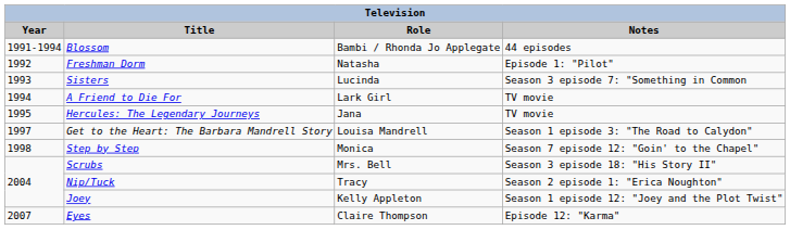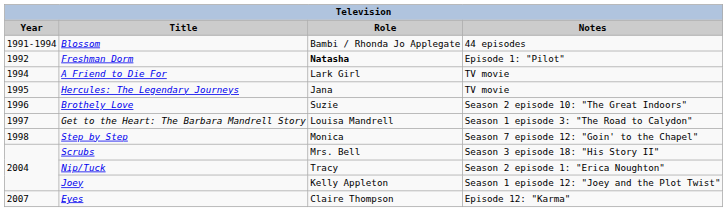Freshman Dorm | Role: normal -> bold
- row: 1993 | Sisters | Lucinda | Season 3 episode 7: "Something in Common
+ row: 1996 | Brothely Love | Suzie | Season 2 episode 10: "The Great Indoors"
